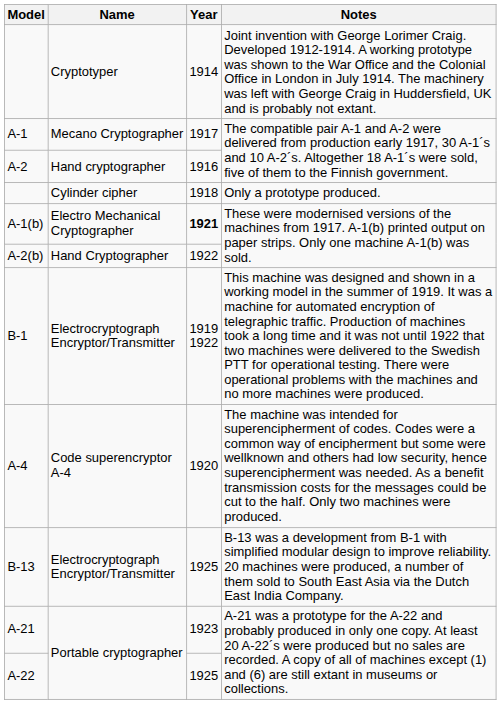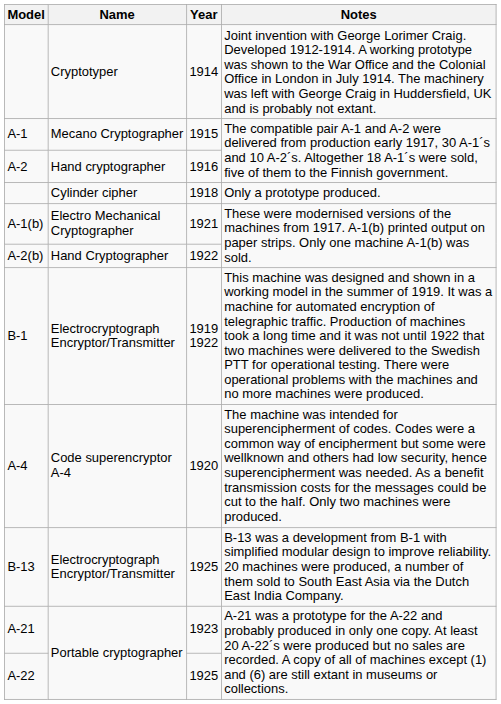A-1 | Year: 1917 -> 1915
A-1(b) | Year: bold -> normal
